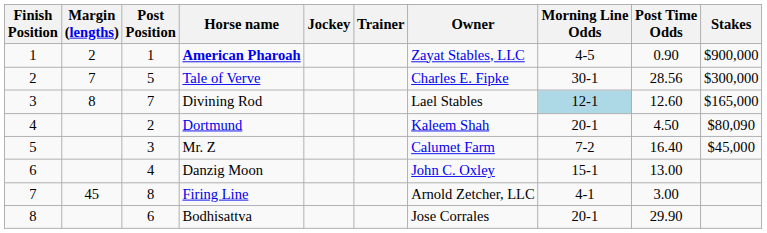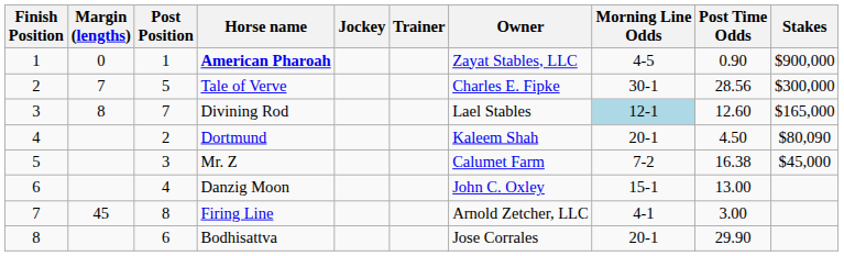American Pharoah | Margin (lengths): 2 -> 0
Mr. Z | Post Time Odds: 16.40 -> 16.38
